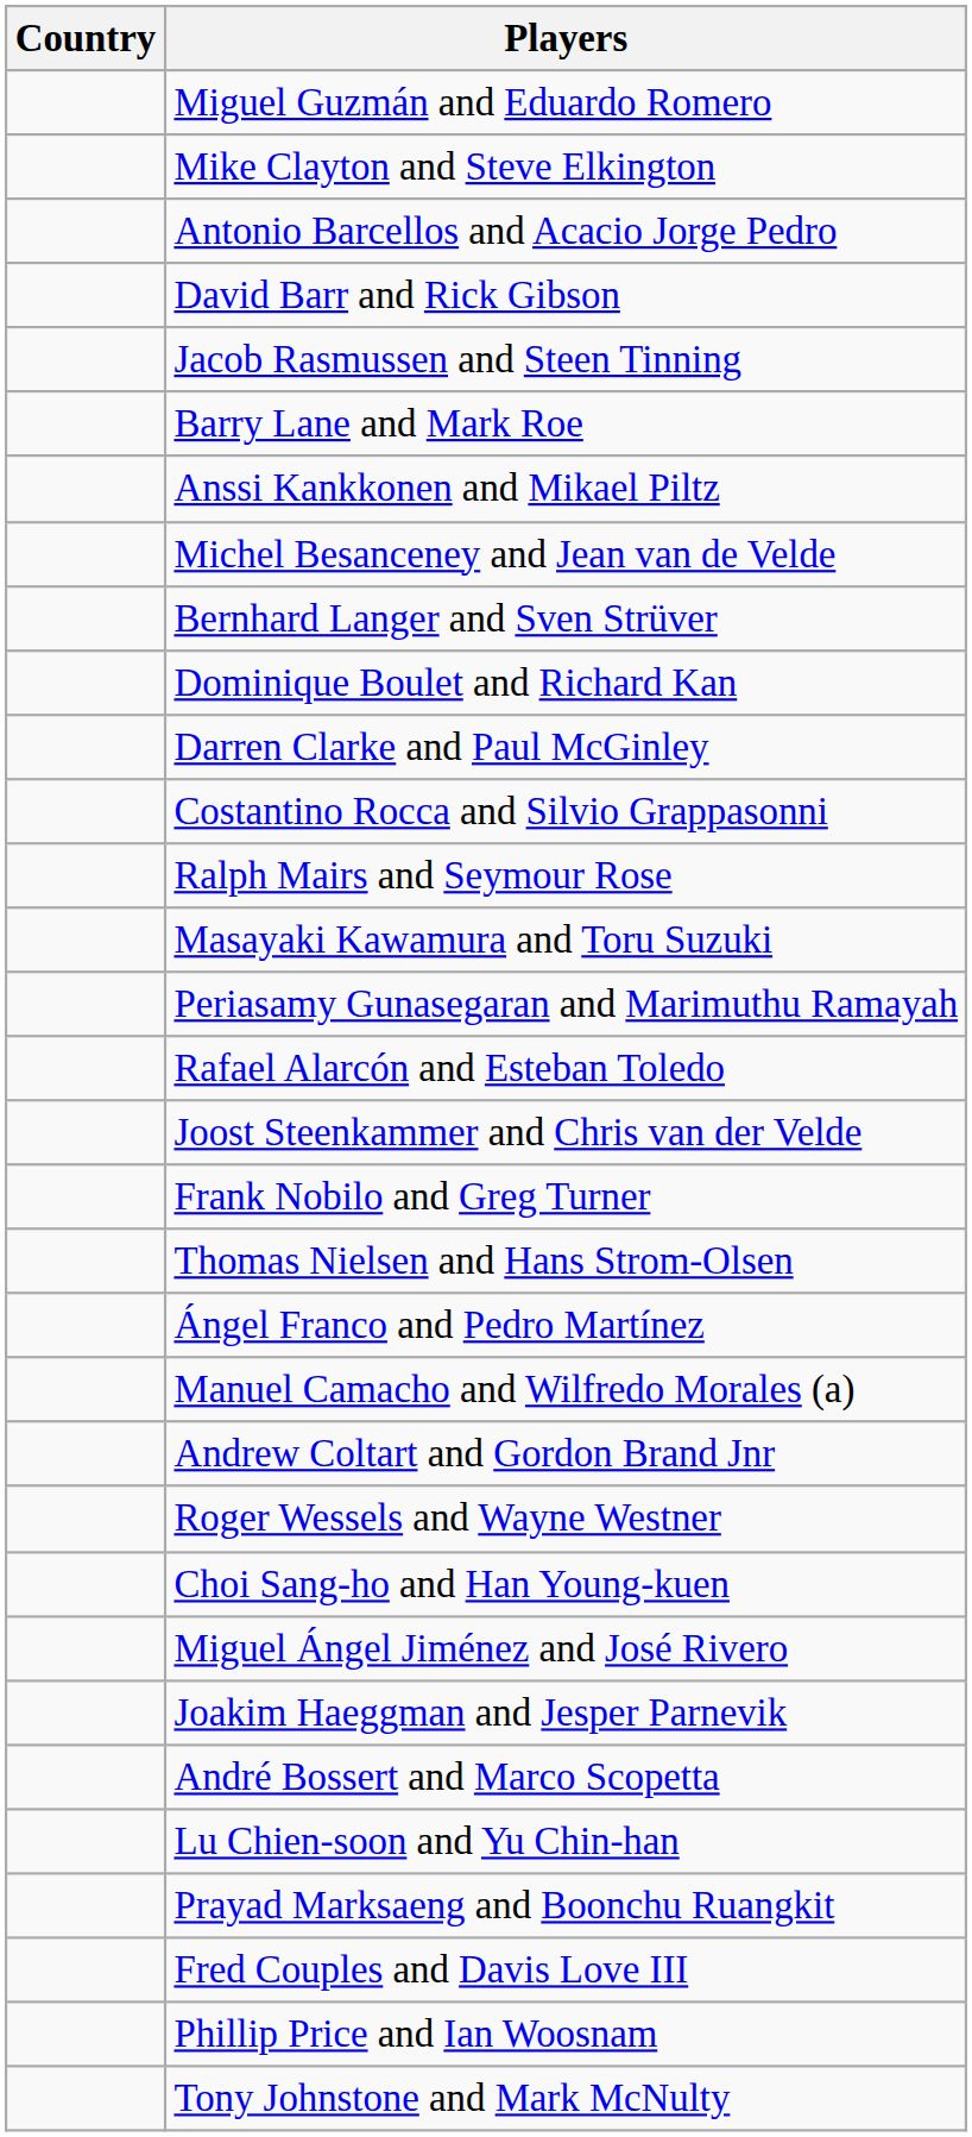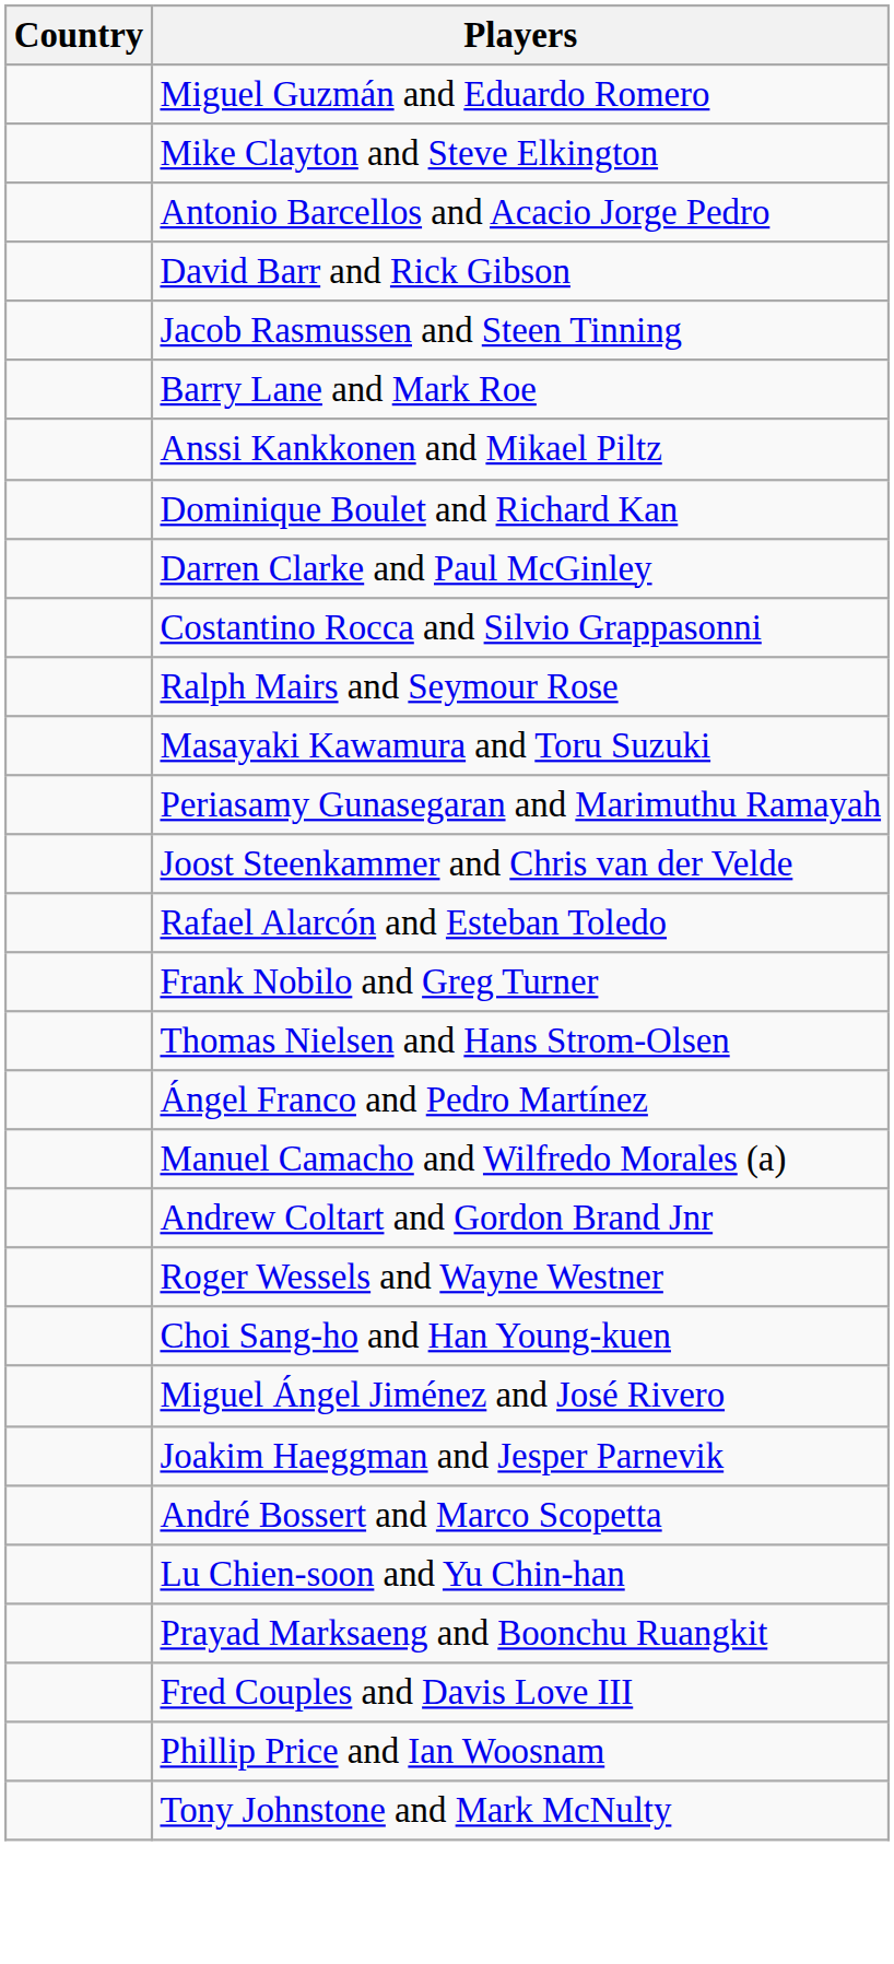- row: Michel Besanceney and Jean van de Velde
- row: Bernhard Langer and Sven Strüver
rows swapped: Rafael Alarcón and Esteban Toledo <-> Joost Steenkammer and Chris van der Velde
